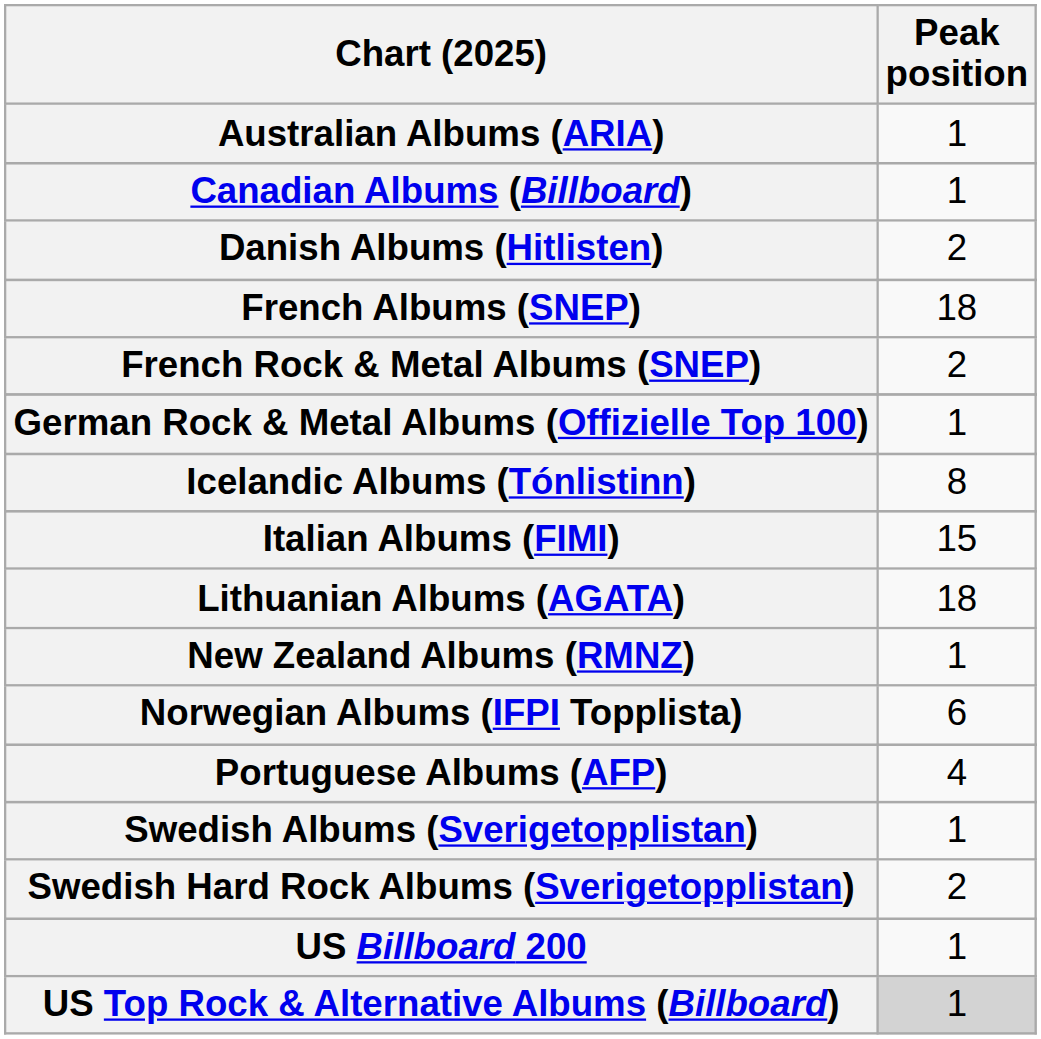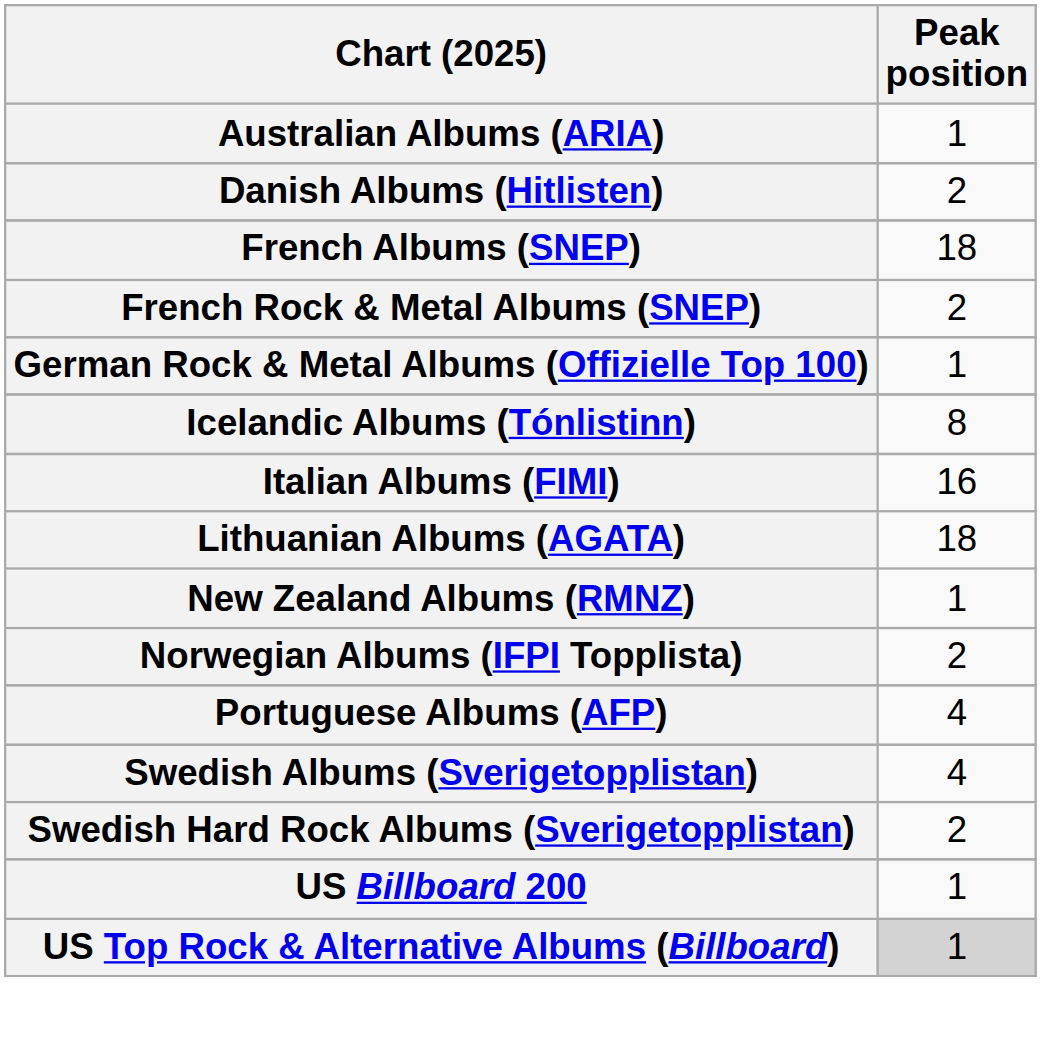- row: Canadian Albums (Billboard) | 1
Italian Albums (FIMI) | Peak position: 15 -> 16
Norwegian Albums (IFPI Topplista) | Peak position: 6 -> 2
Swedish Albums (Sverigetopplistan) | Peak position: 1 -> 4
